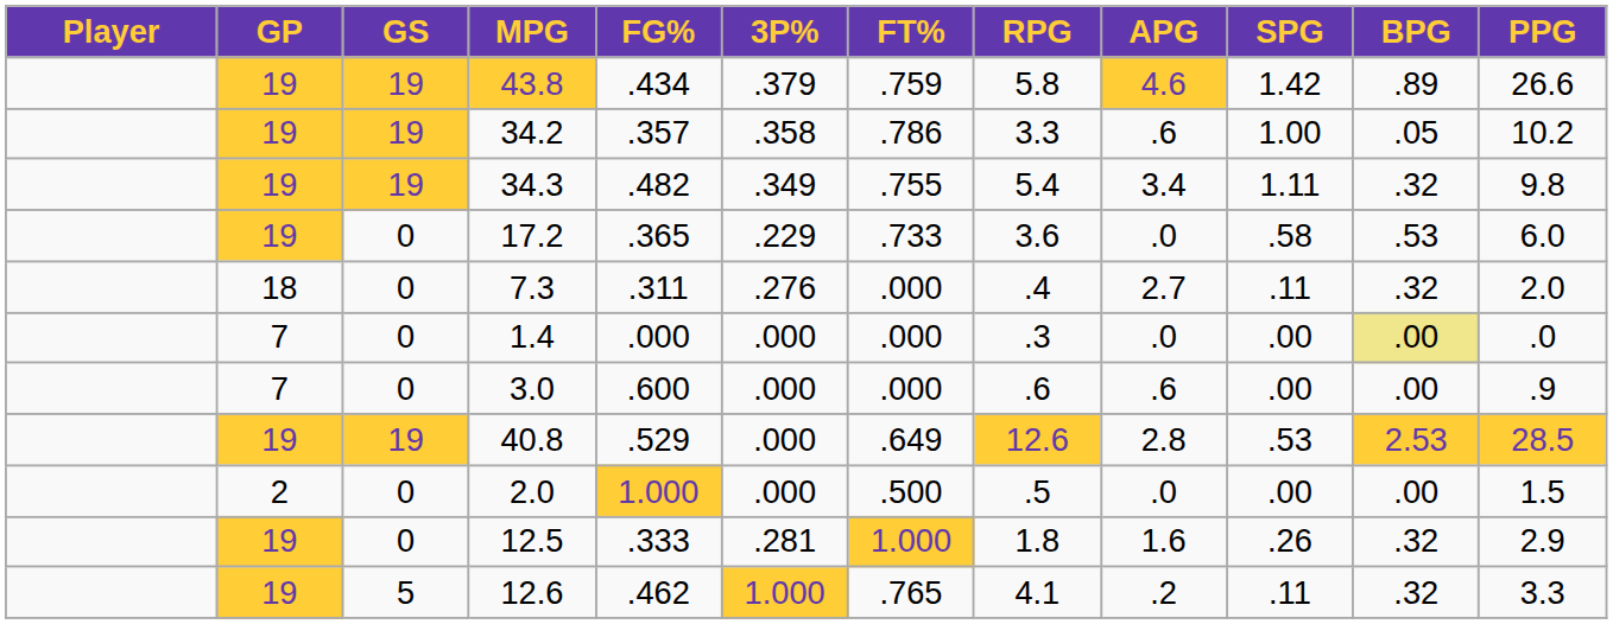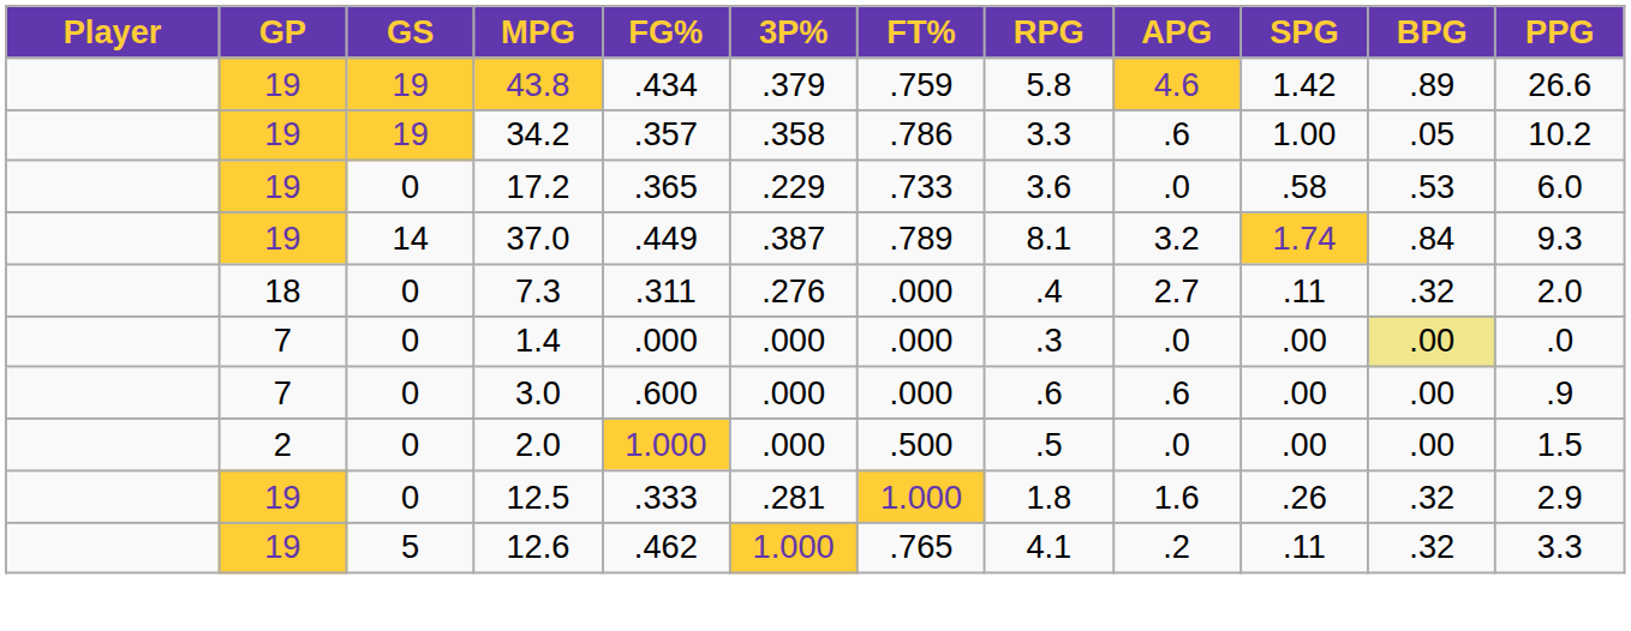- row: 19 | 19 | 34.3 | .482 | .349 | .755 | 5.4 | 3.4 | 1.11 | .32 | 9.8
+ row: 19 | 14 | 37.0 | .449 | .387 | .789 | 8.1 | 3.2 | 1.74 | .84 | 9.3
- row: 19 | 19 | 40.8 | .529 | .000 | .649 | 12.6 | 2.8 | .53 | 2.53 | 28.5
